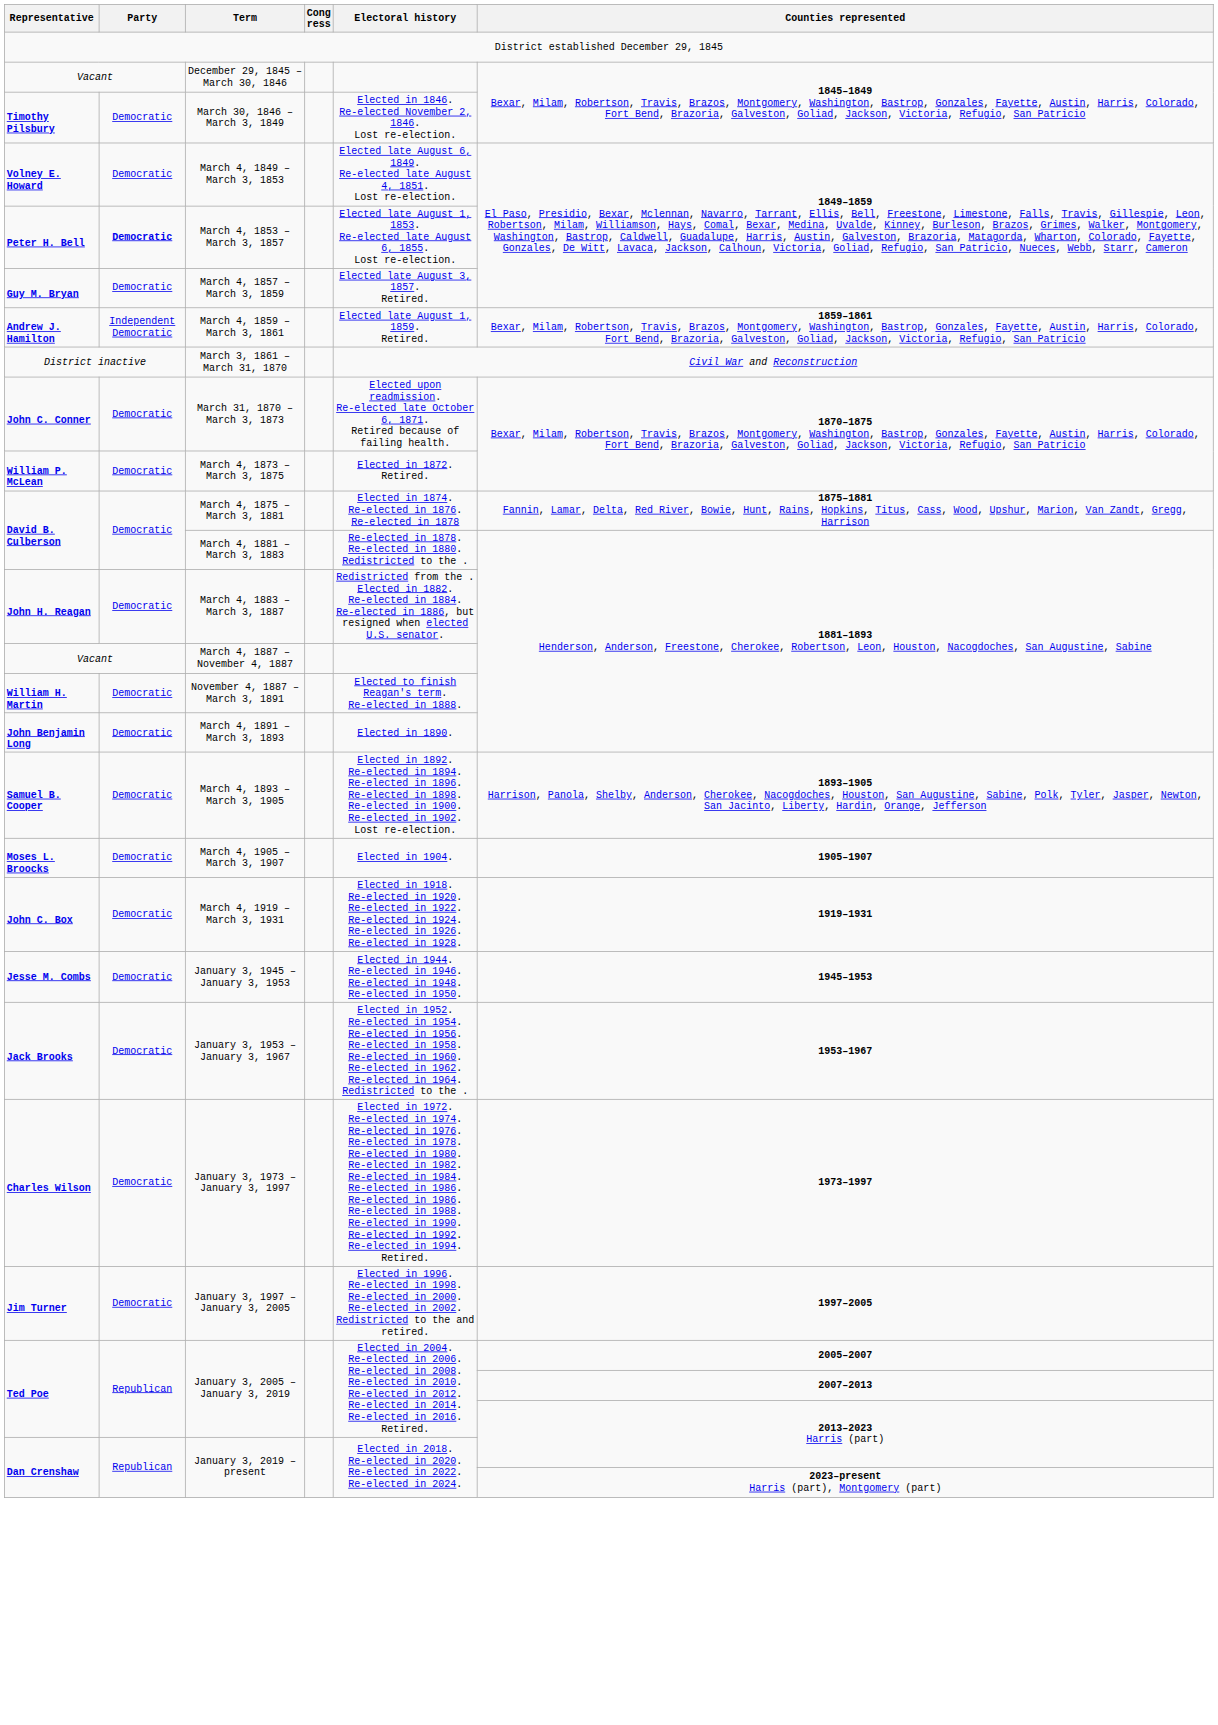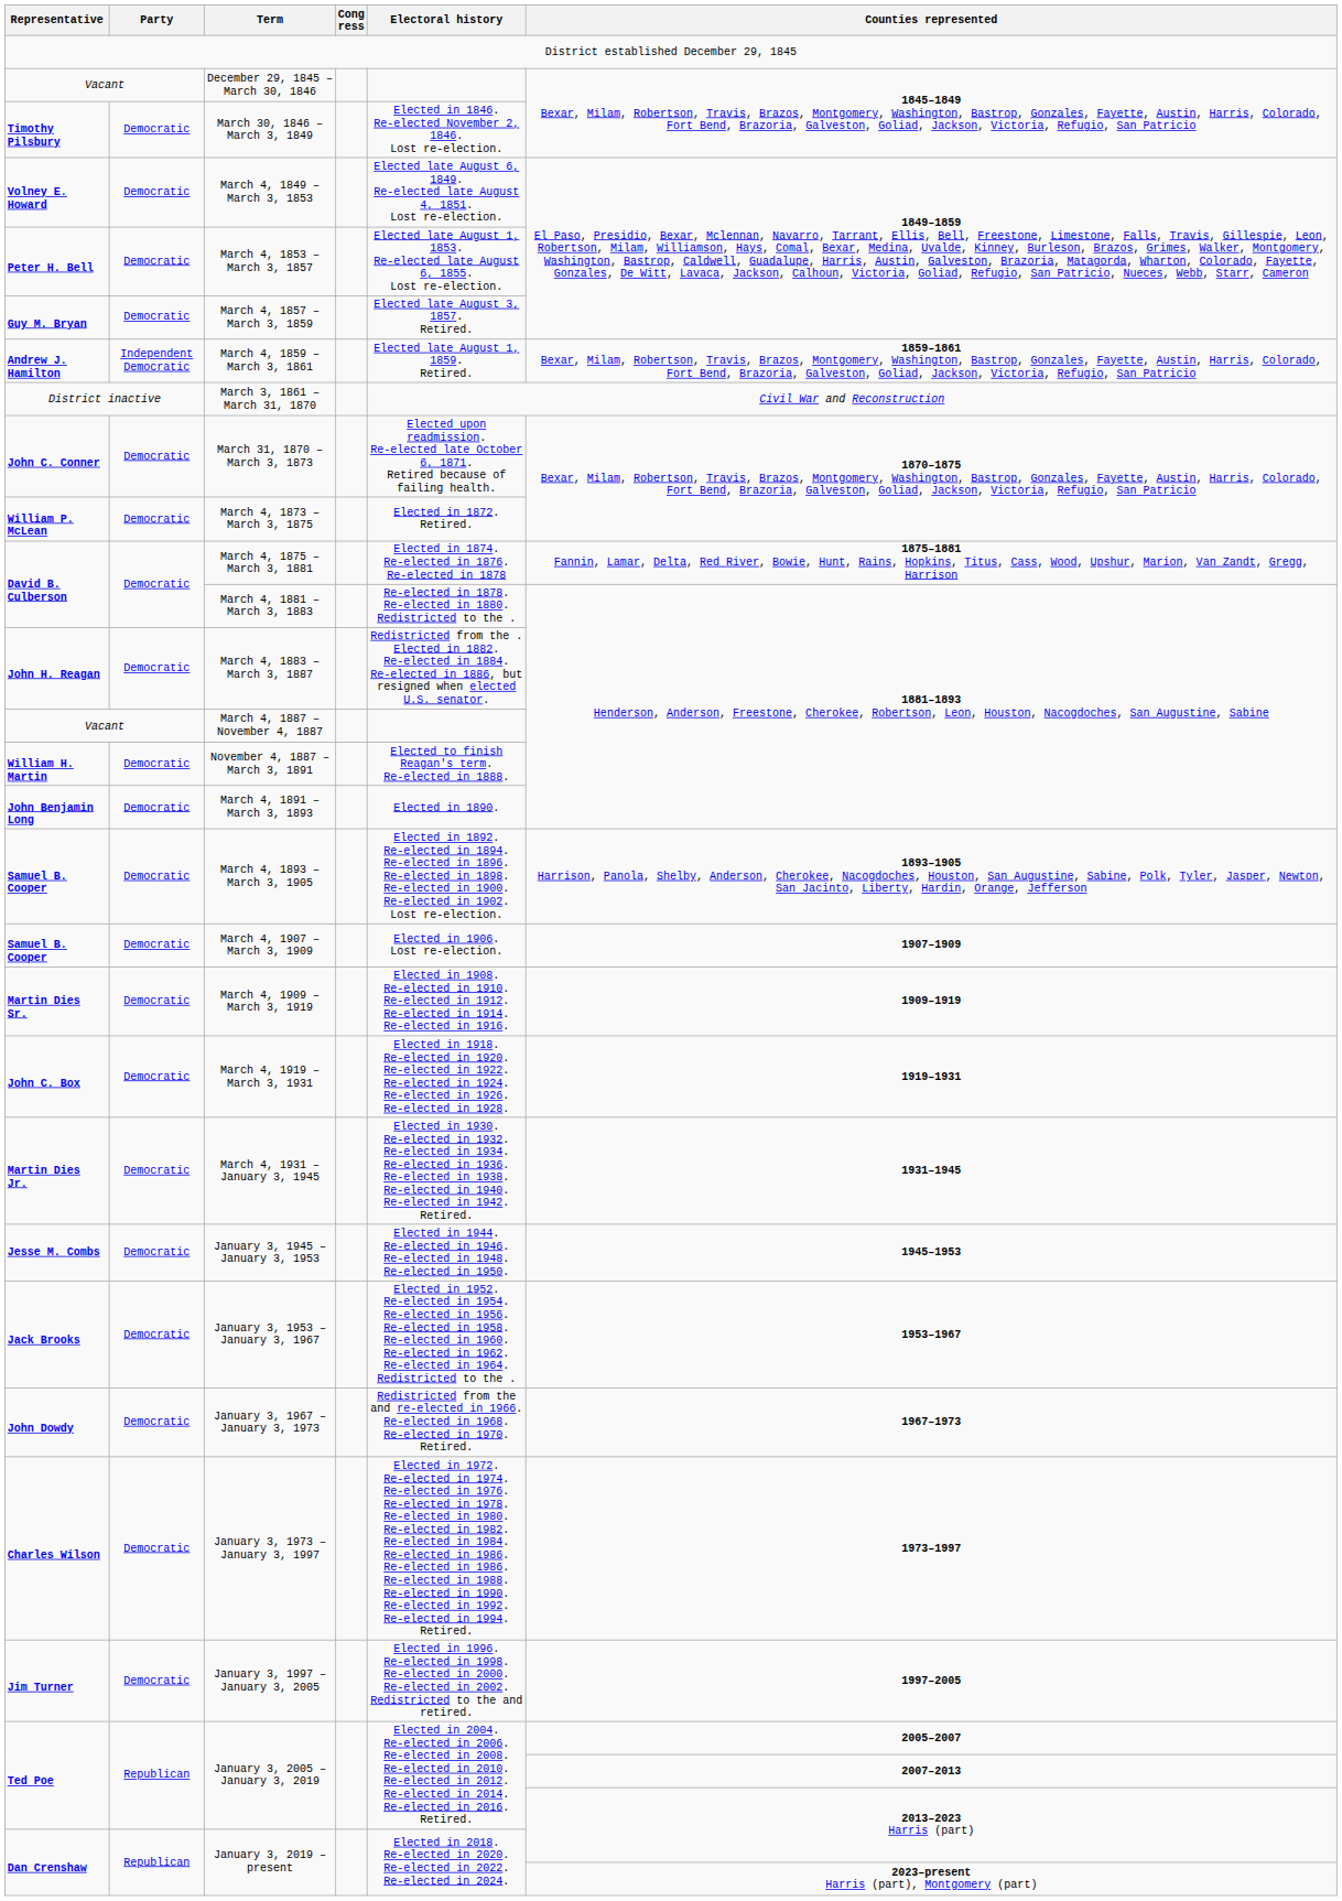March 4, 1853 – March 3, 1857 | Party: bold -> normal
- row: Moses L. Broocks | Democratic | March 4, 1905 – March 3, 1907 | Elected in 1904. | 1905–1907
+ row: Samuel B. Cooper | Democratic | March 4, 1907 – March 3, 1909 | Elected in 1906. Lost re-election. | 1907–1909
+ row: Martin Dies Sr. | Democratic | March 4, 1909 – March 3, 1919 | Elected in 1908. Re-elected in 1910. Re-elected in 1912. Re-elected in 1914. Re-elected in 1916. | 1909–1919
+ row: Martin Dies Jr. | Democratic | March 4, 1931 – January 3, 1945 | Elected in 1930. Re-elected in 1932. Re-elected in 1934. Re-elected in 1936. Re-elected in 1938. Re-elected in 1940. Re-elected in 1942. Retired. | 1931–1945
+ row: John Dowdy | Democratic | January 3, 1967 – January 3, 1973 | Redistricted from the and re-elected in 1966. Re-elected in 1968. Re-elected in 1970. Retired. | 1967–1973
